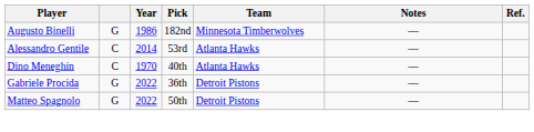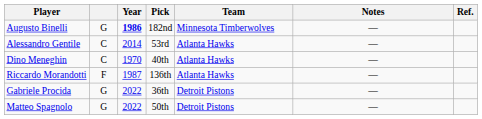Augusto Binelli | Year: normal -> bold
+ row: Riccardo Morandotti | F | 1987 | 136th | Atlanta Hawks | —
